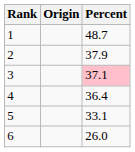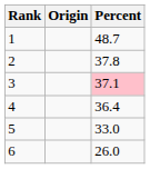2 | Percent: 37.9 -> 37.8
5 | Percent: 33.1 -> 33.0
